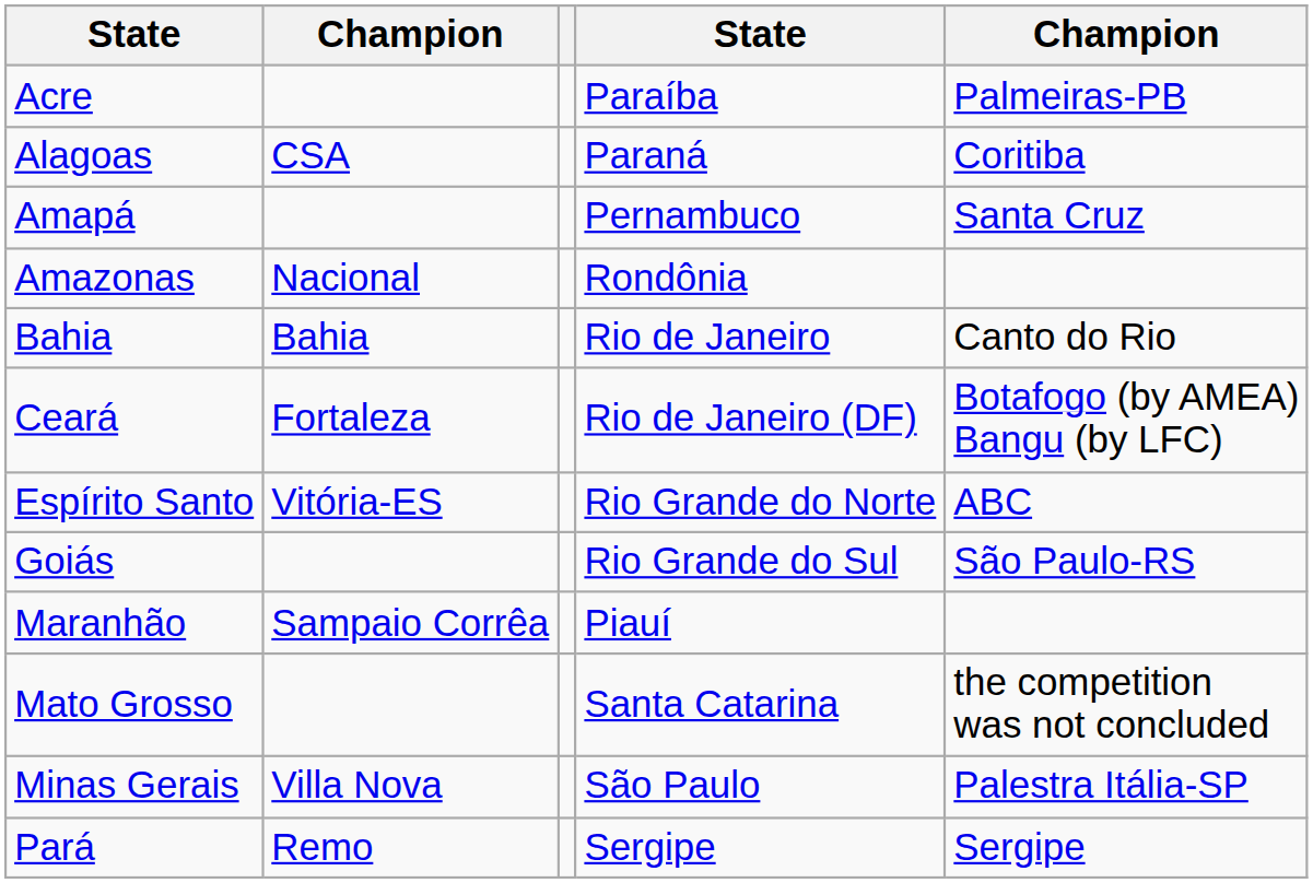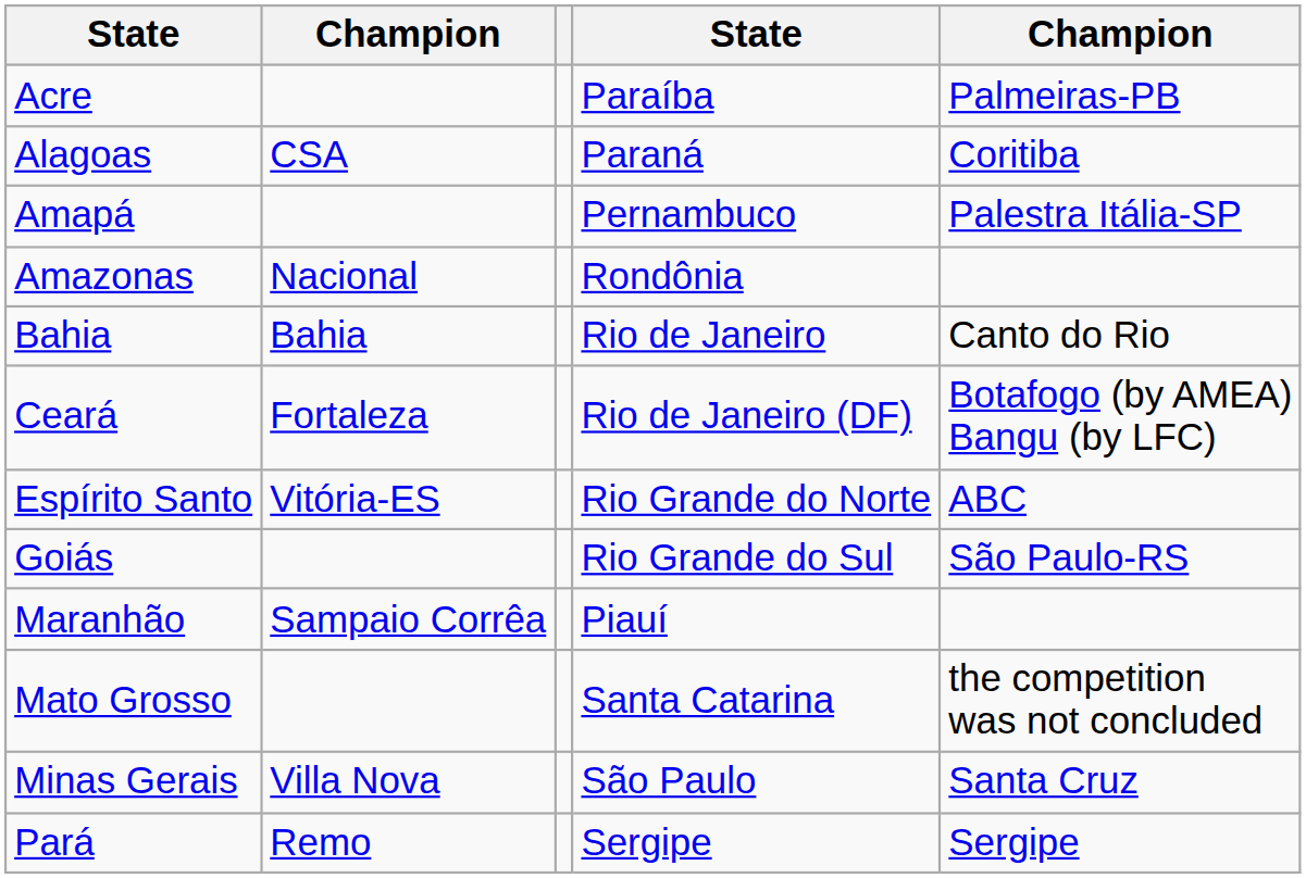Amapá | column 5: Santa Cruz -> Palestra Itália-SP
Minas Gerais | column 5: Palestra Itália-SP -> Santa Cruz
